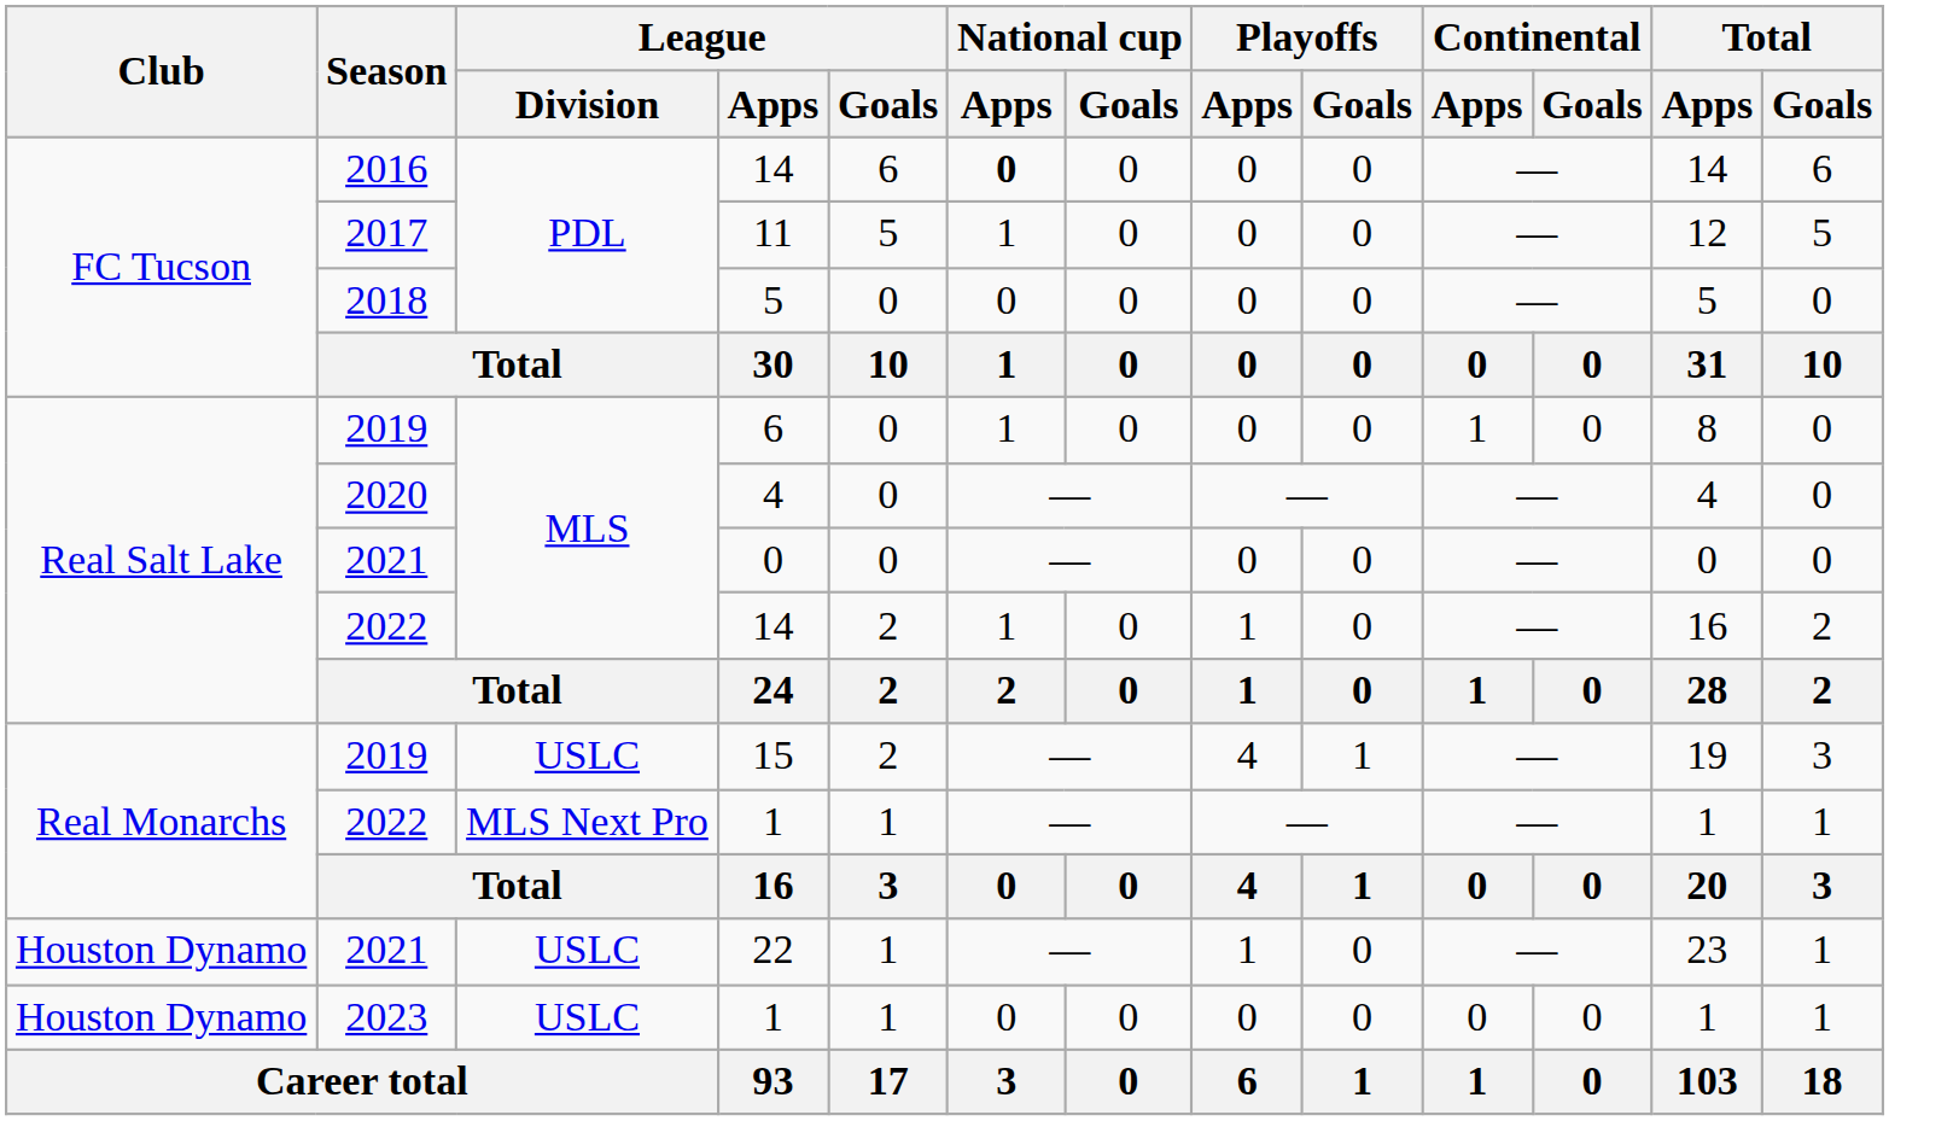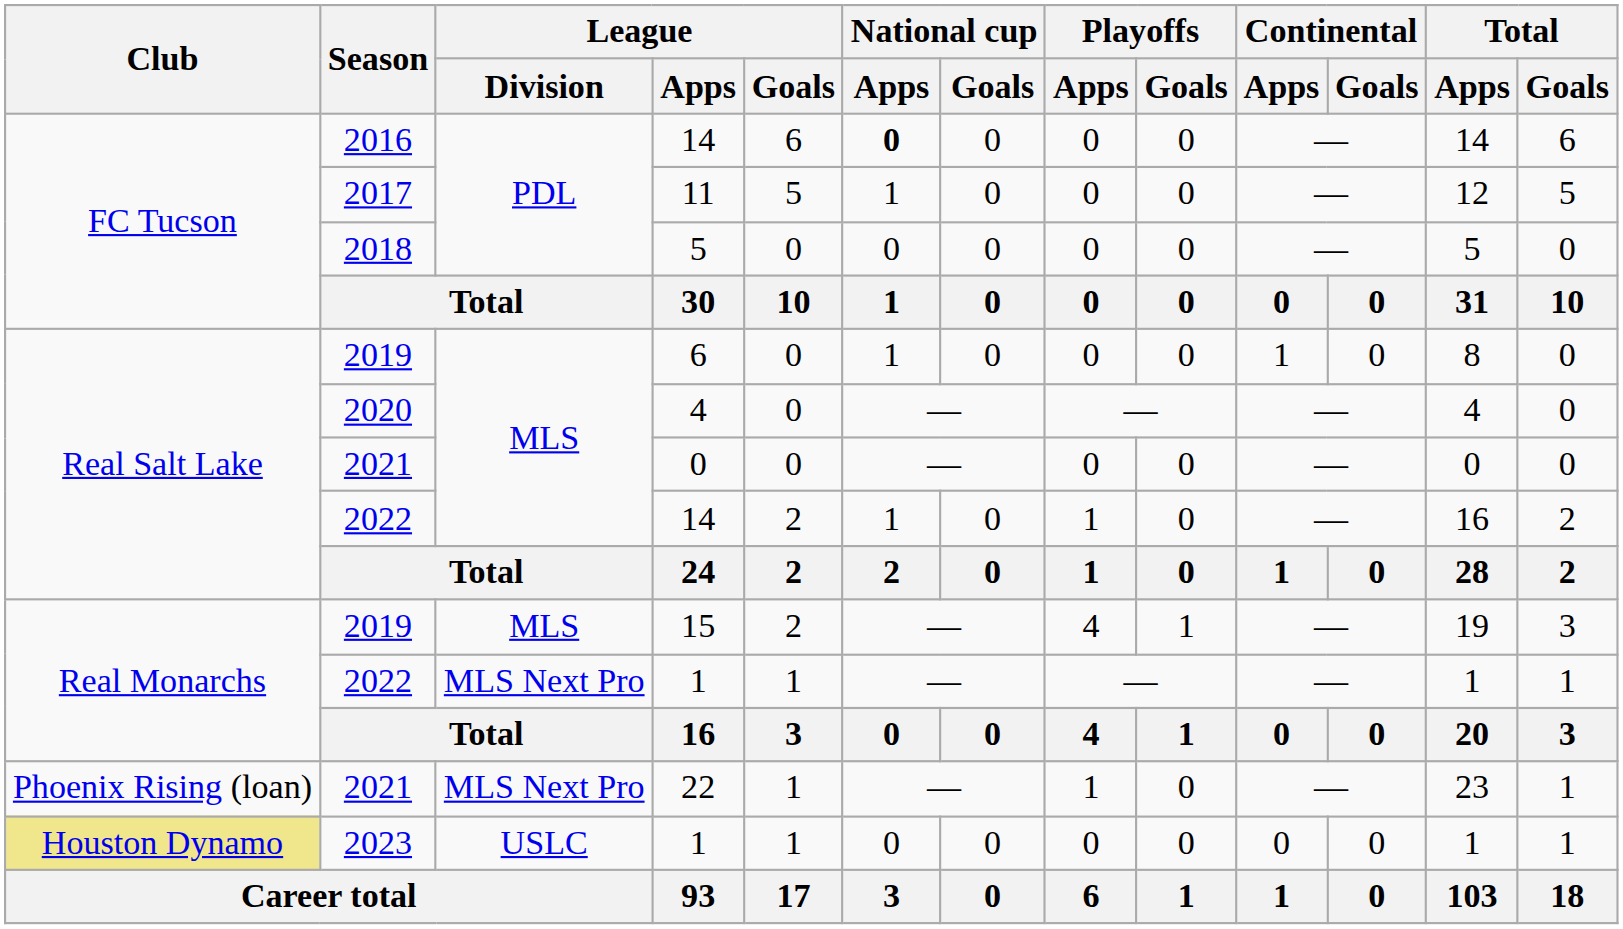15 | League / Division: USLC -> MLS
22 | Club: Houston Dynamo -> Phoenix Rising (loan)
22 | League / Division: USLC -> MLS Next Pro
2023 / 1 | Club: no background -> khaki background
